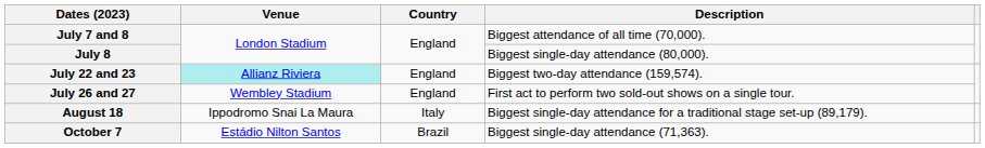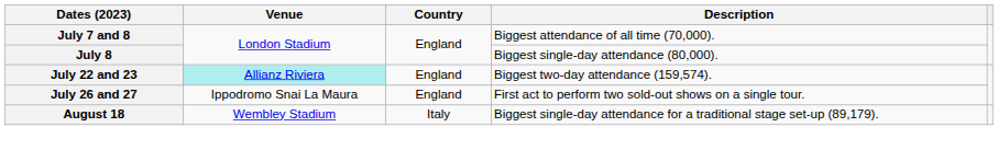July 26 and 27 | Venue: Wembley Stadium -> Ippodromo Snai La Maura
August 18 | Venue: Ippodromo Snai La Maura -> Wembley Stadium
- row: October 7 | Estádio Nilton Santos | Brazil | Biggest single-day attendance (71,363).
